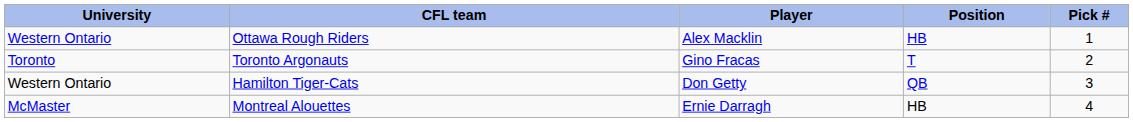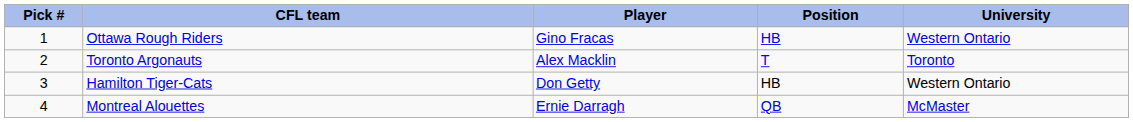columns swapped: Pick # <-> University
Ottawa Rough Riders | Player: Alex Macklin -> Gino Fracas
Toronto Argonauts | Player: Gino Fracas -> Alex Macklin
Hamilton Tiger-Cats | Position: QB -> HB
Montreal Alouettes | Position: HB -> QB
